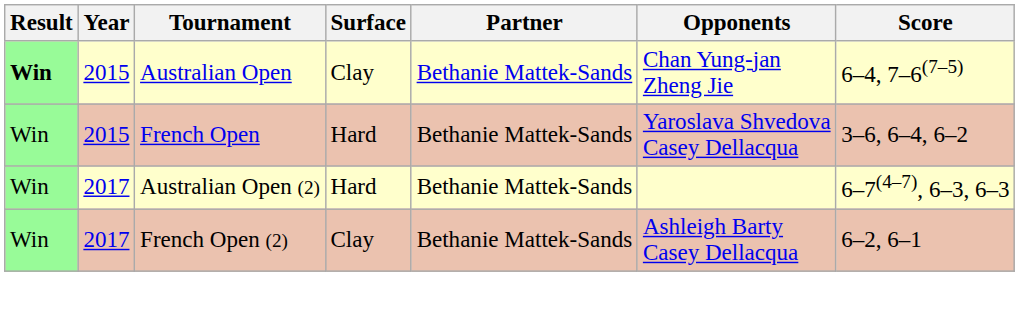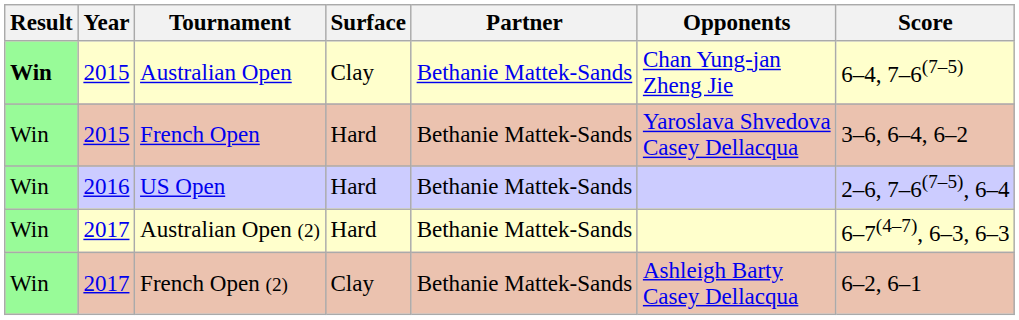+ row: Win | 2016 | US Open | Hard | Bethanie Mattek-Sands | 2–6, 7–6(7–5), 6–4
